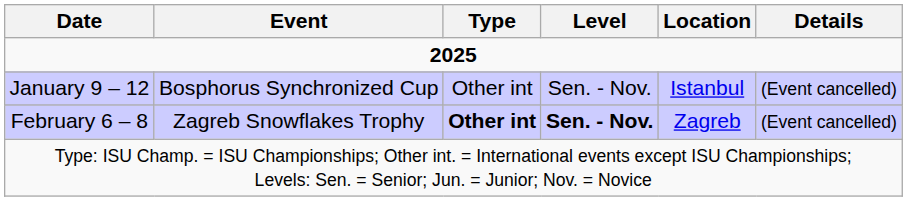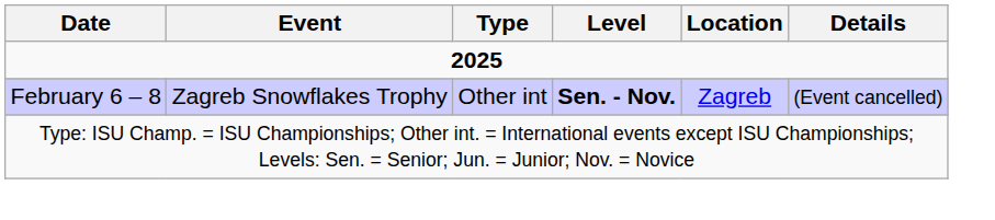- row: January 9 – 12 | Bosphorus Synchronized Cup | Other int | Sen. - Nov. | Istanbul | (Event cancelled)
February 6 – 8 | Type: bold -> normal
